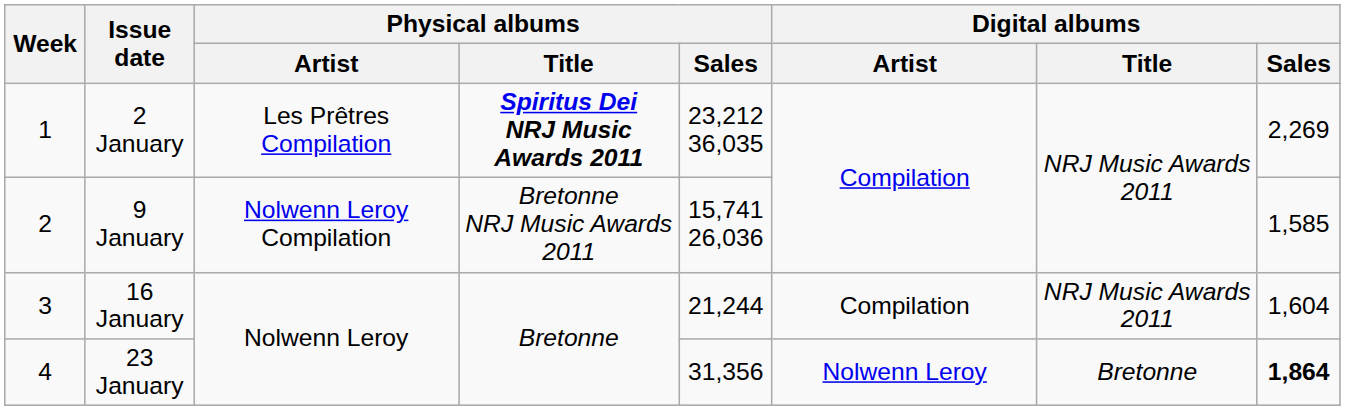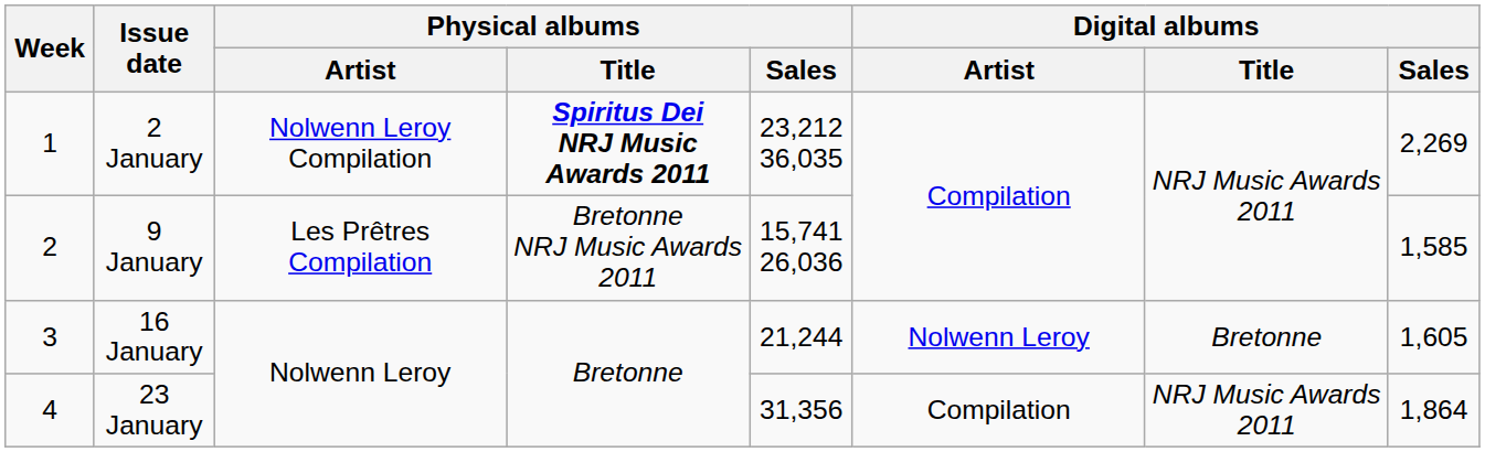2 January | Physical albums / Artist: Les Prêtres Compilation -> Nolwenn Leroy Compilation
9 January | Physical albums / Artist: Nolwenn Leroy Compilation -> Les Prêtres Compilation
16 January | Digital albums / Artist: Compilation -> Nolwenn Leroy
16 January | Digital albums / Title: NRJ Music Awards 2011 -> Bretonne
16 January | Digital albums / Sales: 1,604 -> 1,605
23 January | Digital albums / Artist: Nolwenn Leroy -> Compilation
23 January | Digital albums / Title: Bretonne -> NRJ Music Awards 2011
23 January | Digital albums / Sales: bold -> normal
